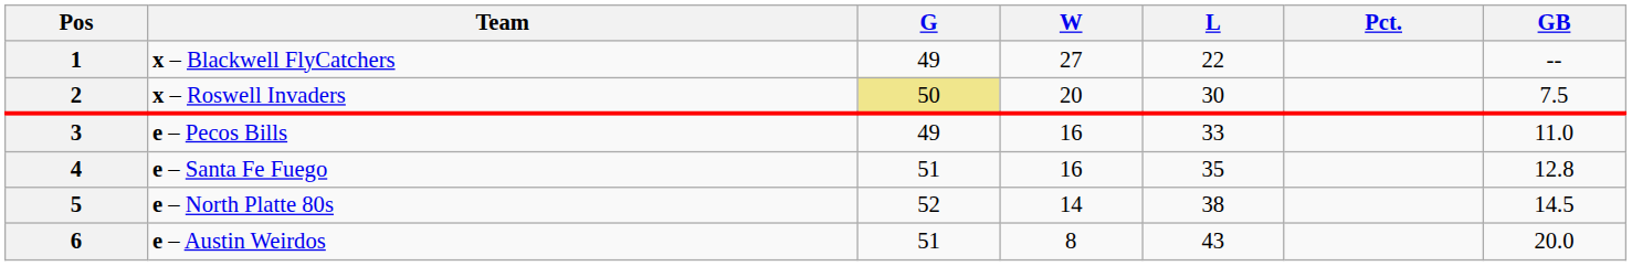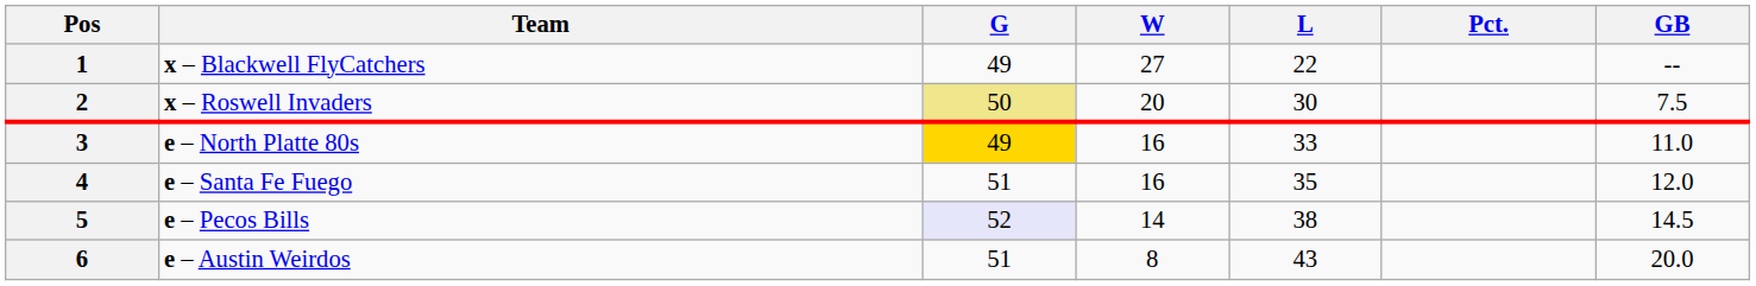3 | Team: e – Pecos Bills -> e – North Platte 80s
3 | G: no background -> gold background
4 | GB: 12.8 -> 12.0
5 | Team: e – North Platte 80s -> e – Pecos Bills
5 | G: no background -> lavender background
